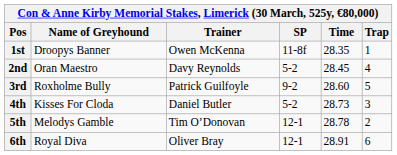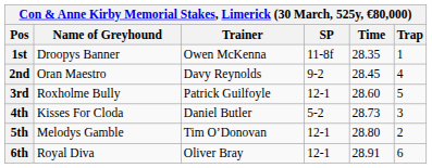2nd | SP: 5-2 -> 9-2
3rd | SP: 9-2 -> 12-1
5th | Time: 28.78 -> 28.80
